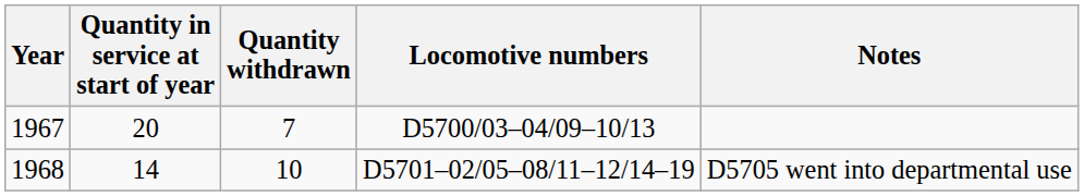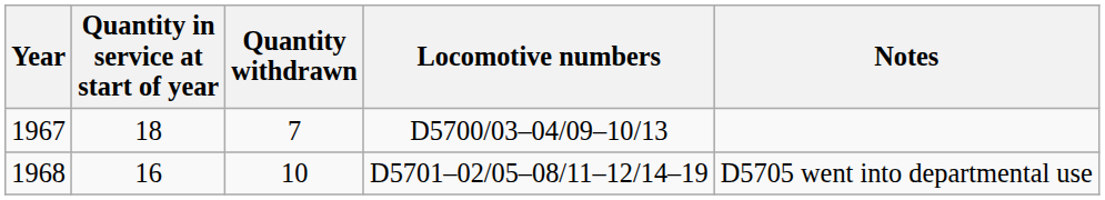1967 | Quantity in service at start of year: 20 -> 18
1968 | Quantity in service at start of year: 14 -> 16
